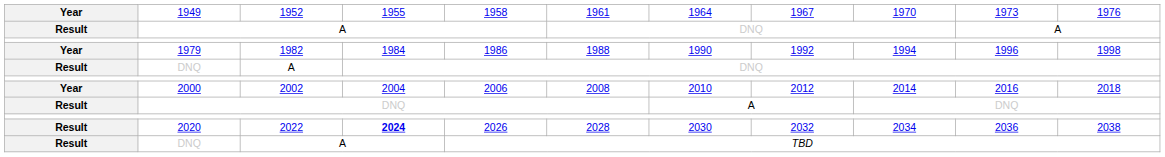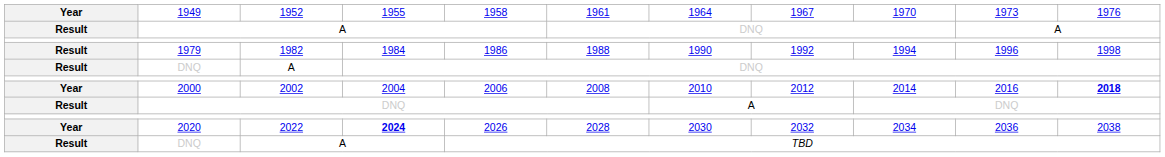1979 | column 1: Year -> Result
2000 | column 11: normal -> bold
2020 | column 1: Result -> Year
